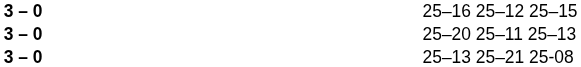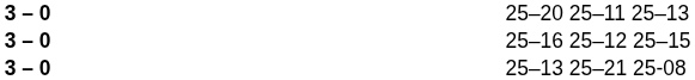rows swapped: 25–20 25–11 25–13 <-> 25–16 25–12 25–15
